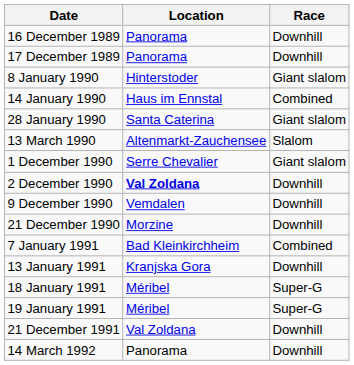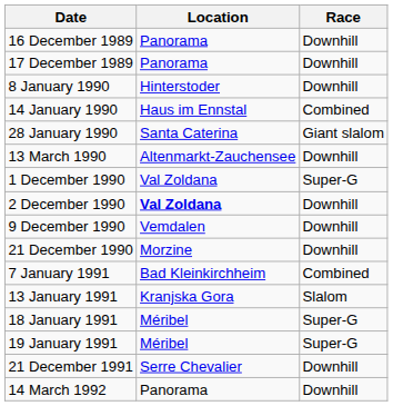8 January 1990 | Race: Giant slalom -> Downhill
13 March 1990 | Race: Slalom -> Downhill
1 December 1990 | Location: Serre Chevalier -> Val Zoldana
1 December 1990 | Race: Giant slalom -> Super-G
13 January 1991 | Race: Downhill -> Slalom
21 December 1991 | Location: Val Zoldana -> Serre Chevalier
